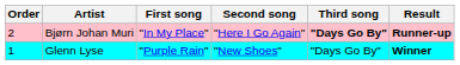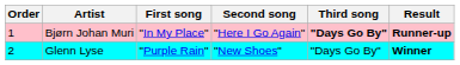Bjørn Johan Muri | Order: 2 -> 1
Glenn Lyse | Order: 1 -> 2
